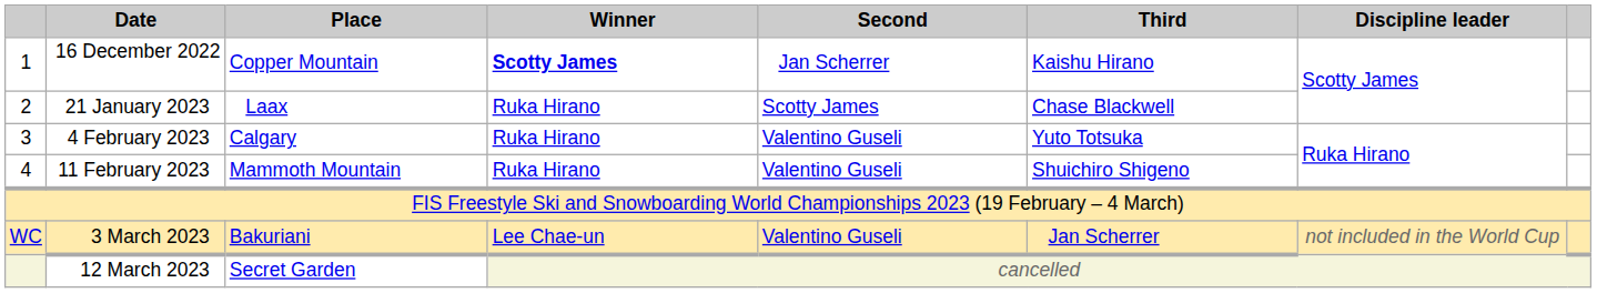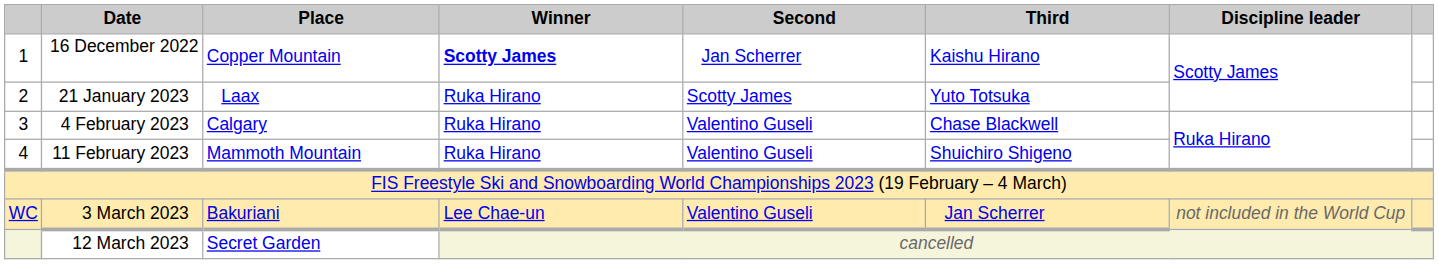21 January 2023 | Third: Chase Blackwell -> Yuto Totsuka
4 February 2023 | Third: Yuto Totsuka -> Chase Blackwell
